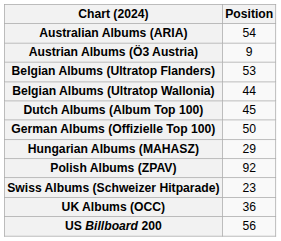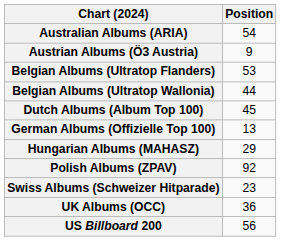German Albums (Offizielle Top 100) | Position: 50 -> 13
